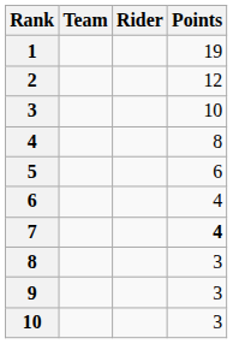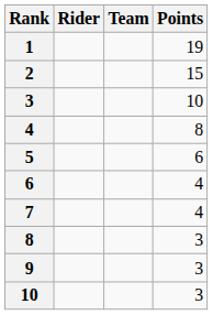columns swapped: Rider <-> Team
2 | Points: 12 -> 15
7 | Points: bold -> normal
